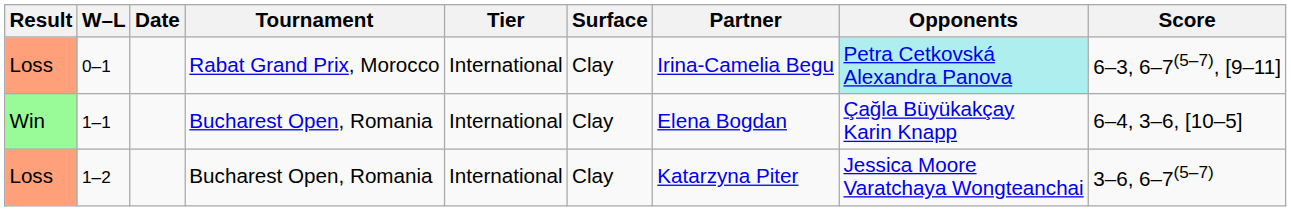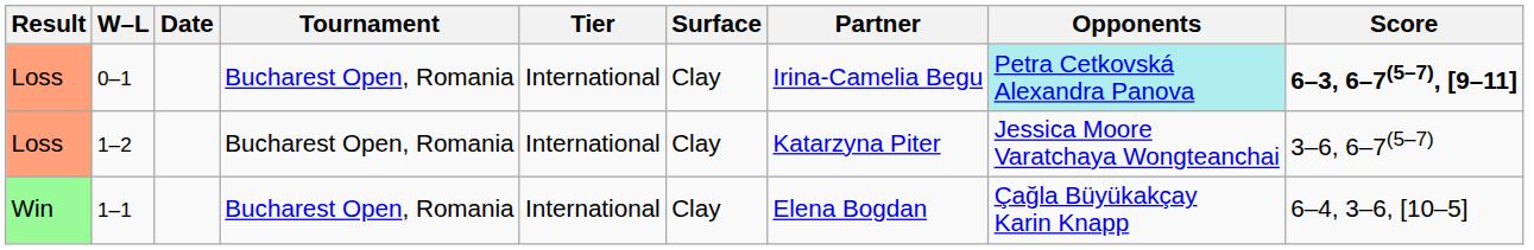0–1 | Tournament: Rabat Grand Prix, Morocco -> Bucharest Open, Romania
0–1 | Score: normal -> bold
rows swapped: 1–1 <-> 1–2
